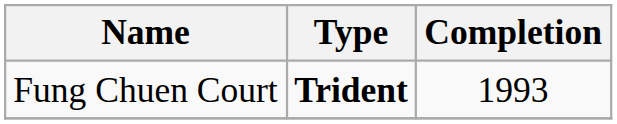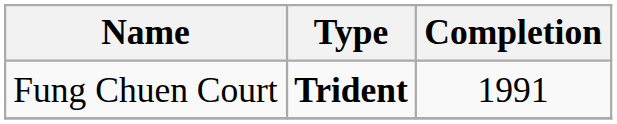Fung Chuen Court | Completion: 1993 -> 1991
